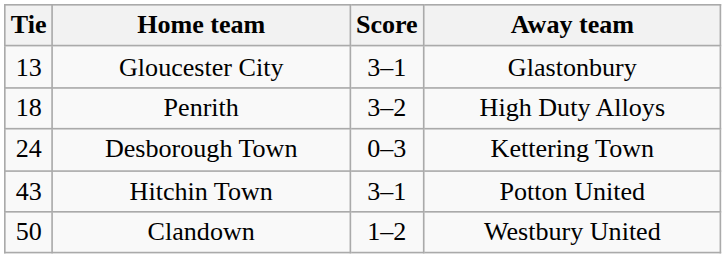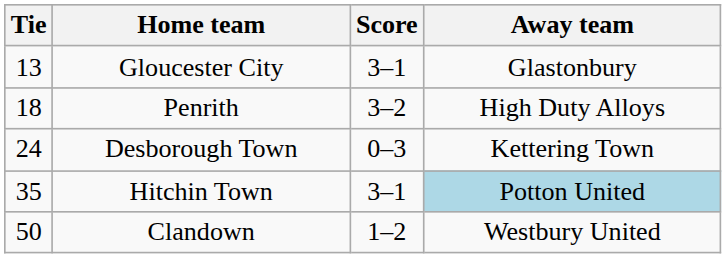Hitchin Town | Tie: 43 -> 35
Hitchin Town | Away team: no background -> lightblue background
